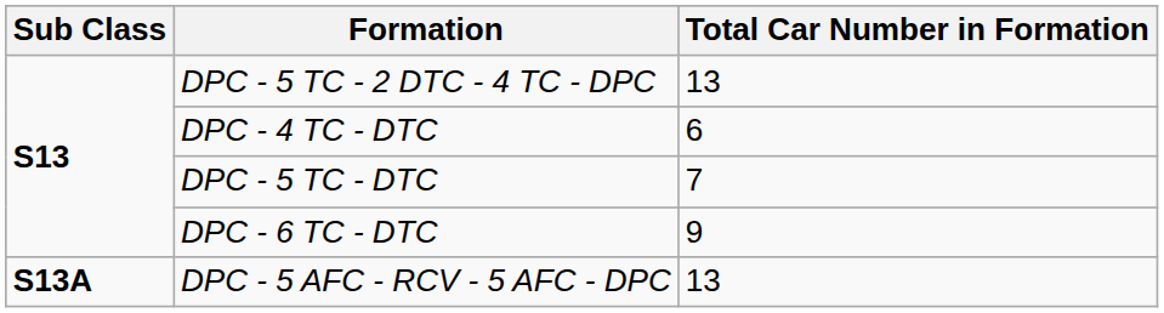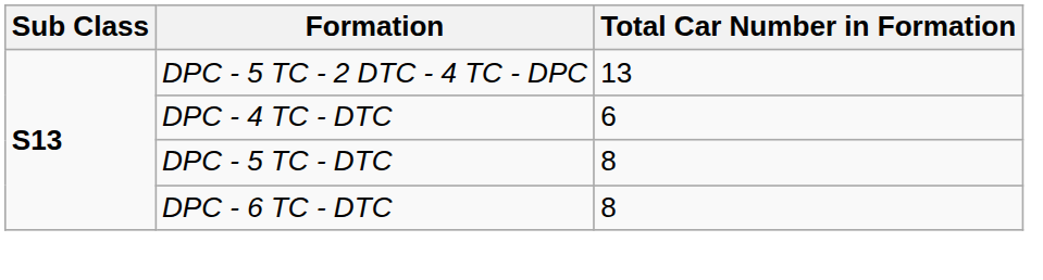DPC - 5 TC - DTC | Total Car Number in Formation: 7 -> 8
DPC - 6 TC - DTC | Total Car Number in Formation: 9 -> 8
- row: S13A | DPC - 5 AFC - RCV - 5 AFC - DPC | 13
